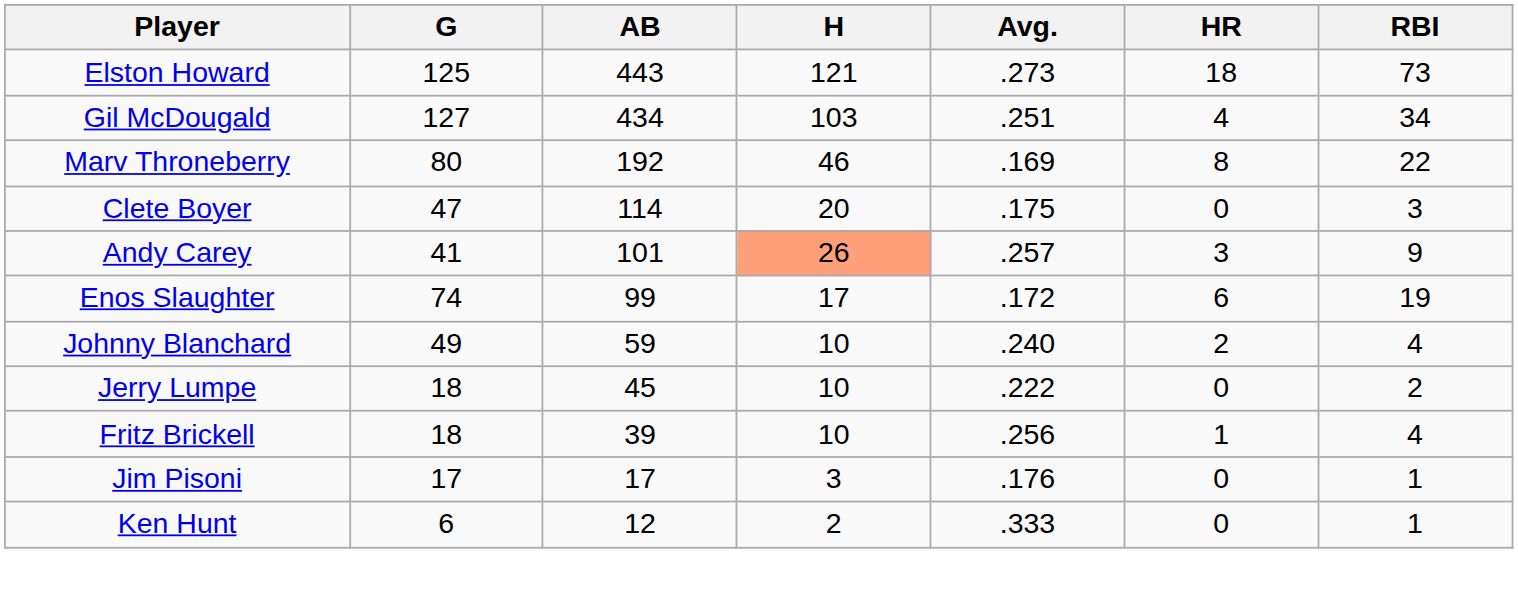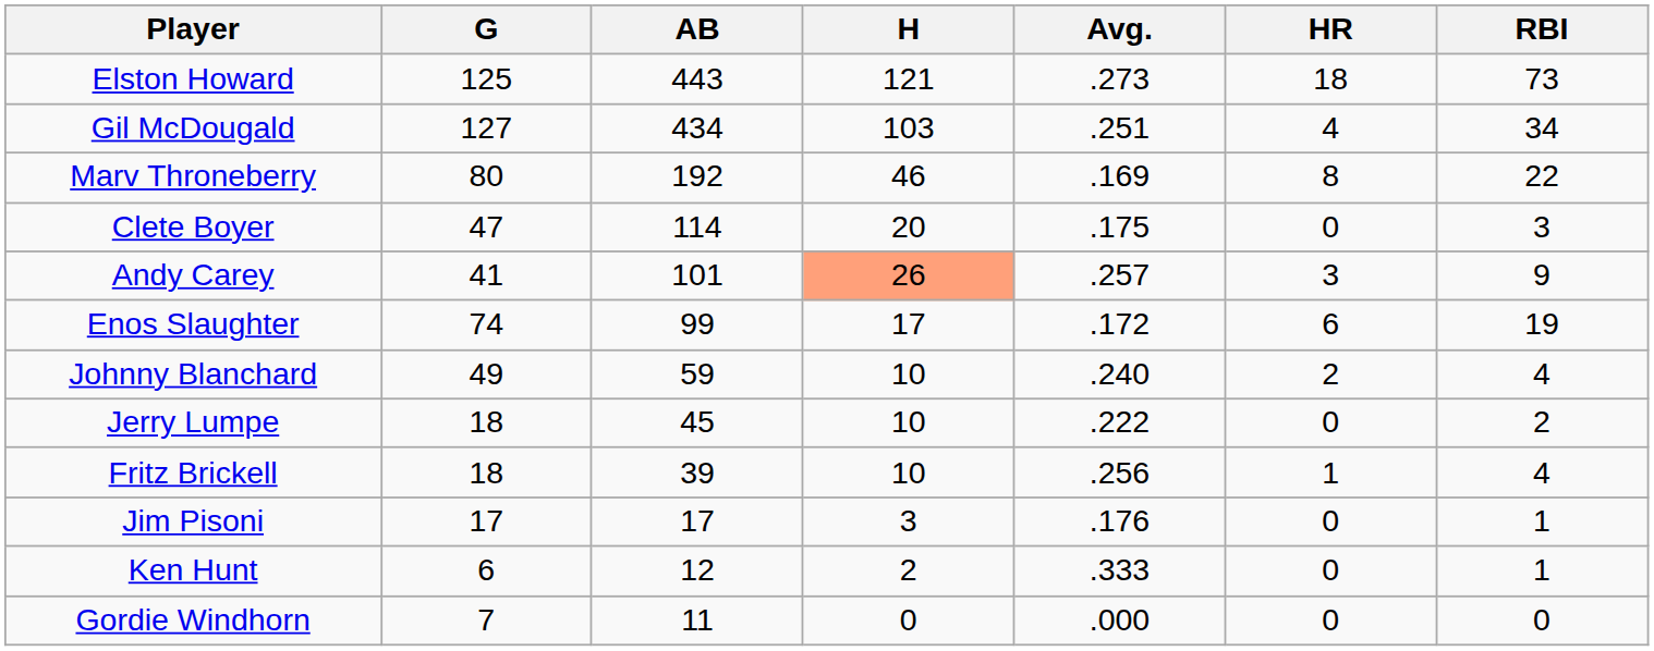+ row: Gordie Windhorn | 7 | 11 | 0 | .000 | 0 | 0
